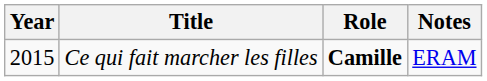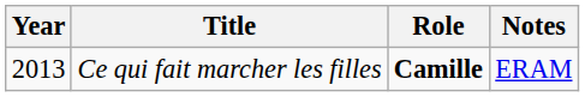Ce qui fait marcher les filles | Year: 2015 -> 2013
